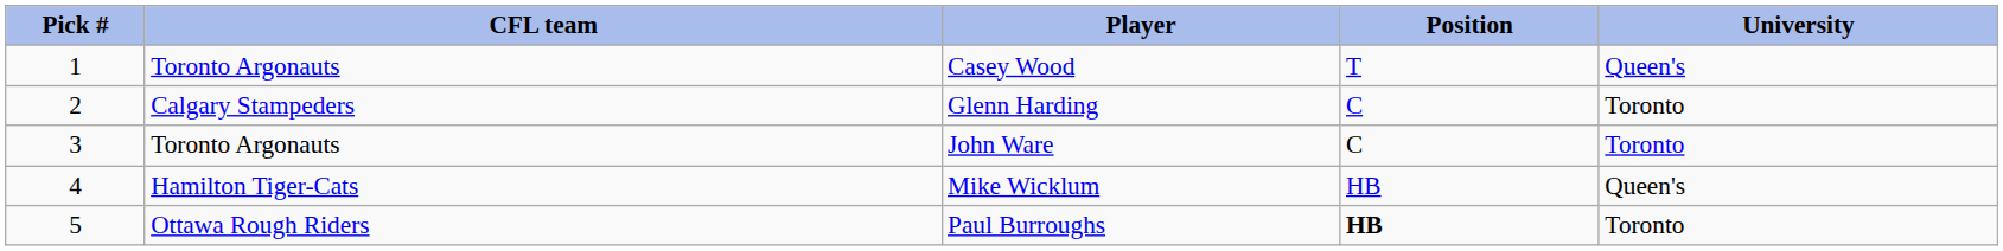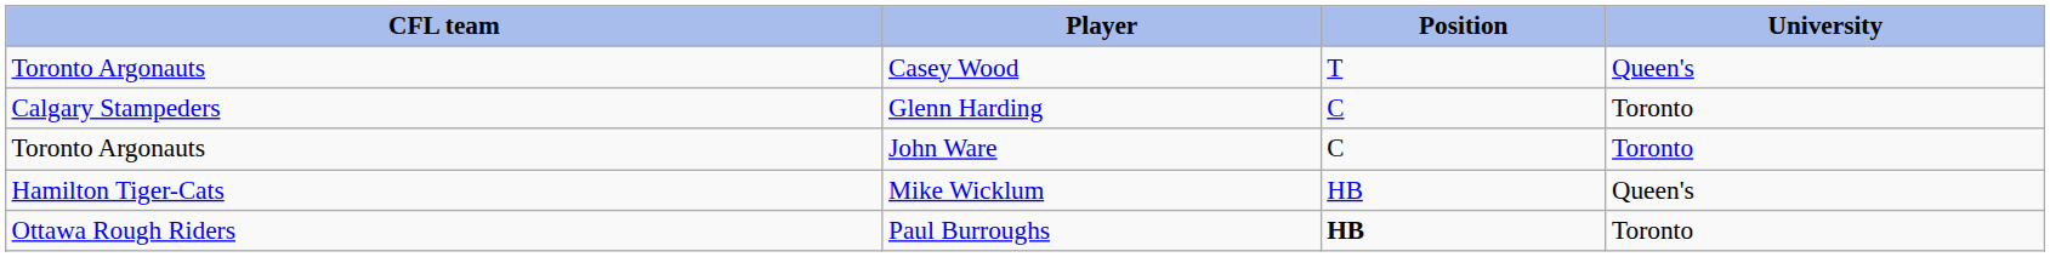- column: Pick # | 1 | 2 | 3 | 4 | 5
